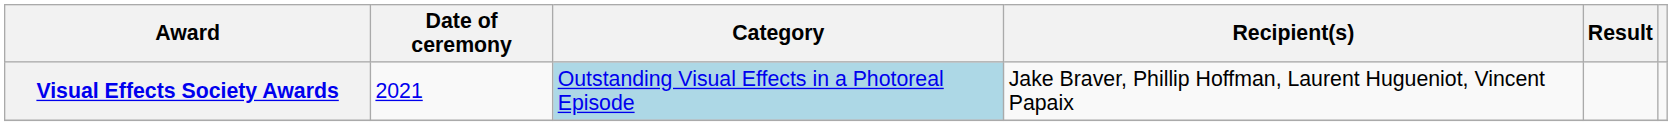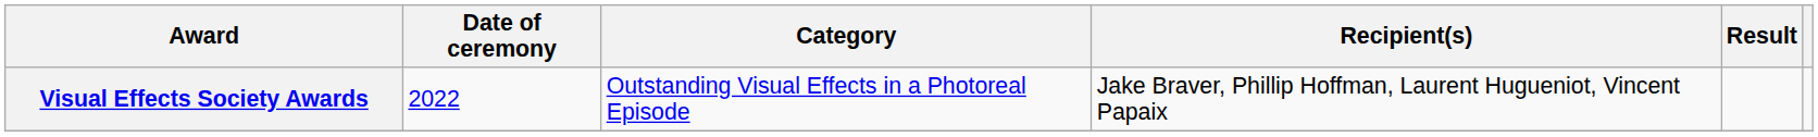Visual Effects Society Awards | Date of ceremony: 2021 -> 2022
Visual Effects Society Awards | Category: lightblue background -> no background
